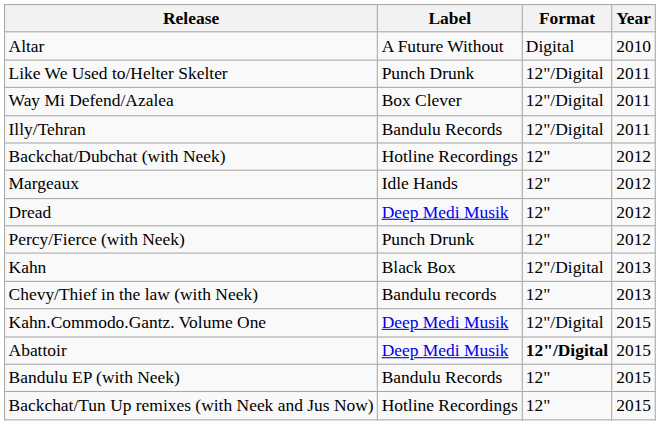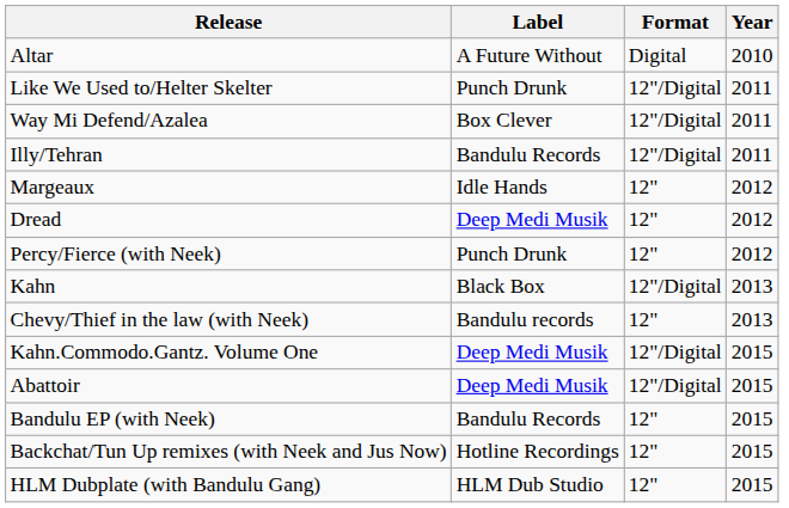- row: Backchat/Dubchat (with Neek) | Hotline Recordings | 12" | 2012
Abattoir | Format: bold -> normal
+ row: HLM Dubplate (with Bandulu Gang) | HLM Dub Studio | 12" | 2015
